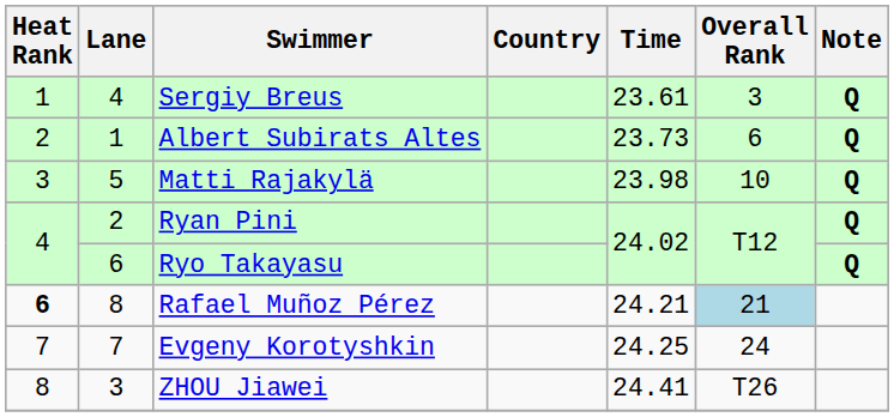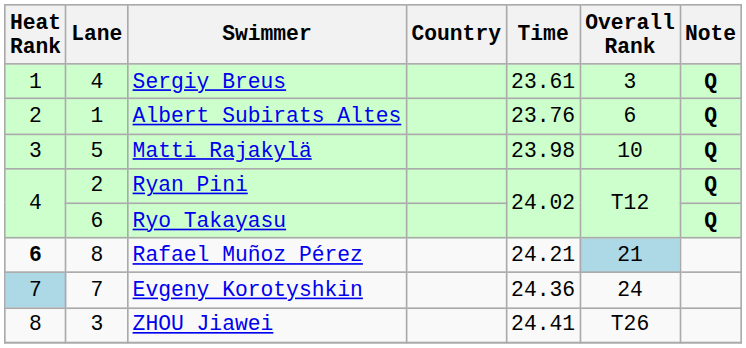Albert Subirats Altes | Time: 23.73 -> 23.76
Evgeny Korotyshkin | Heat Rank: no background -> lightblue background
Evgeny Korotyshkin | Time: 24.25 -> 24.36
